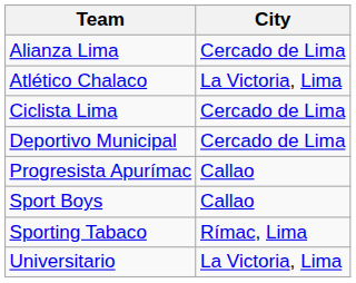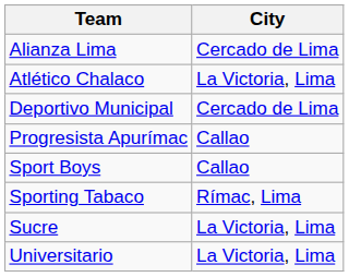- row: Ciclista Lima | Cercado de Lima
+ row: Sucre | La Victoria, Lima
